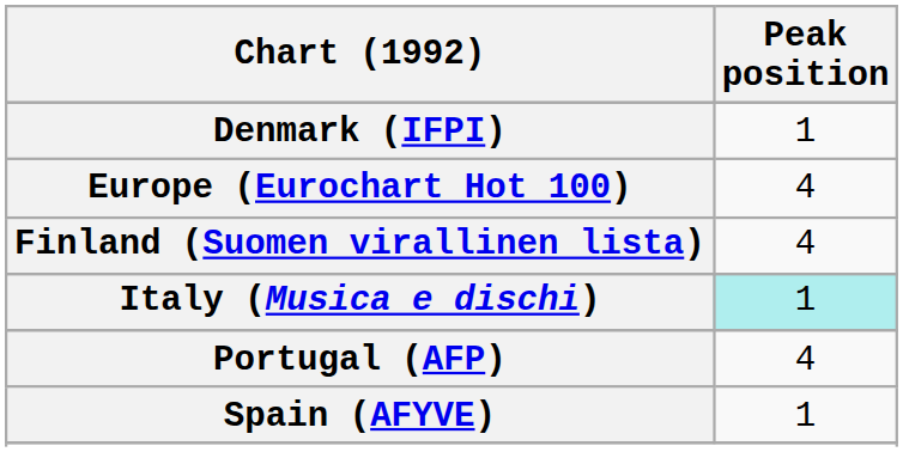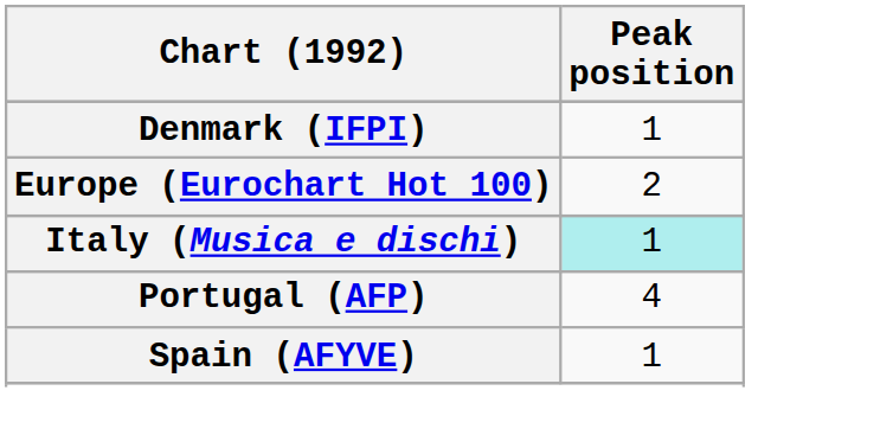Europe (Eurochart Hot 100) | Peak position: 4 -> 2
- row: Finland (Suomen virallinen lista) | 4
